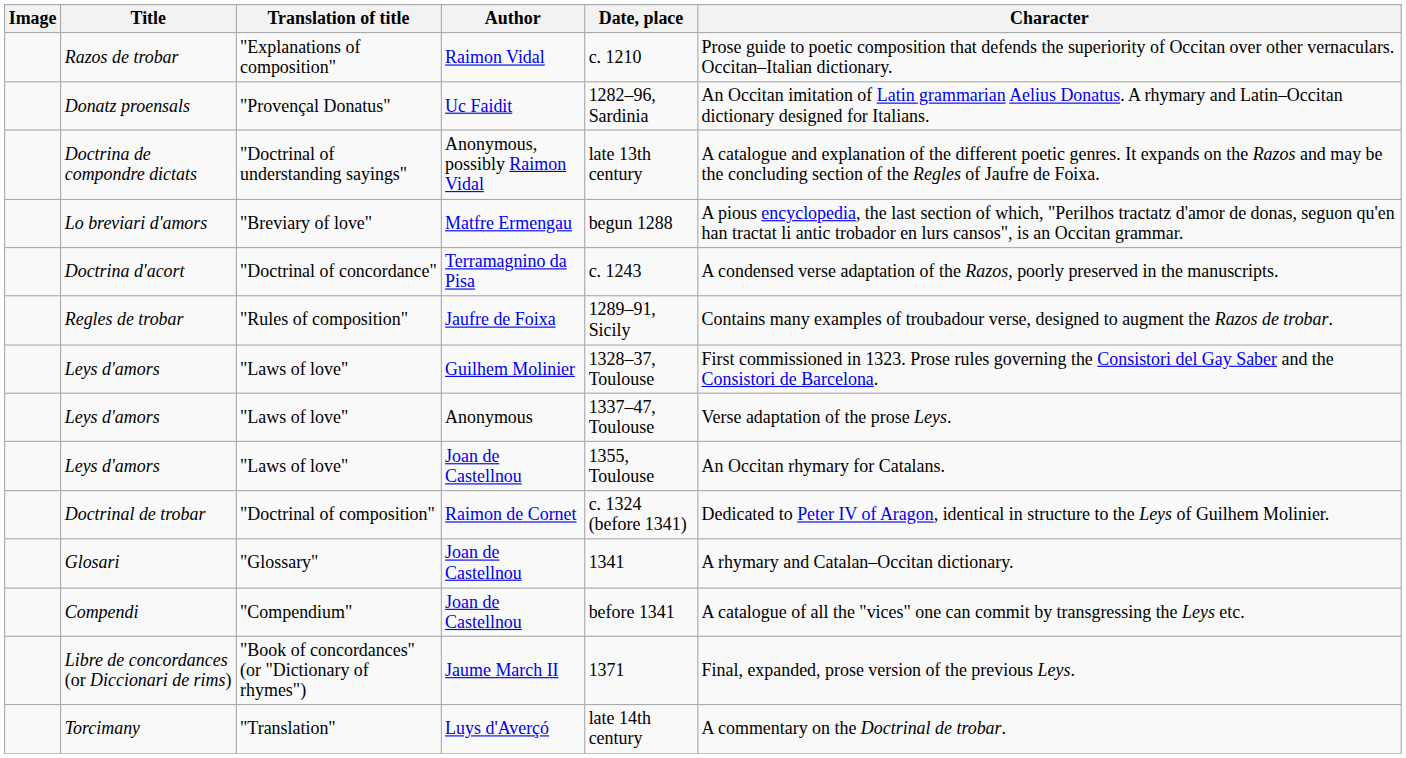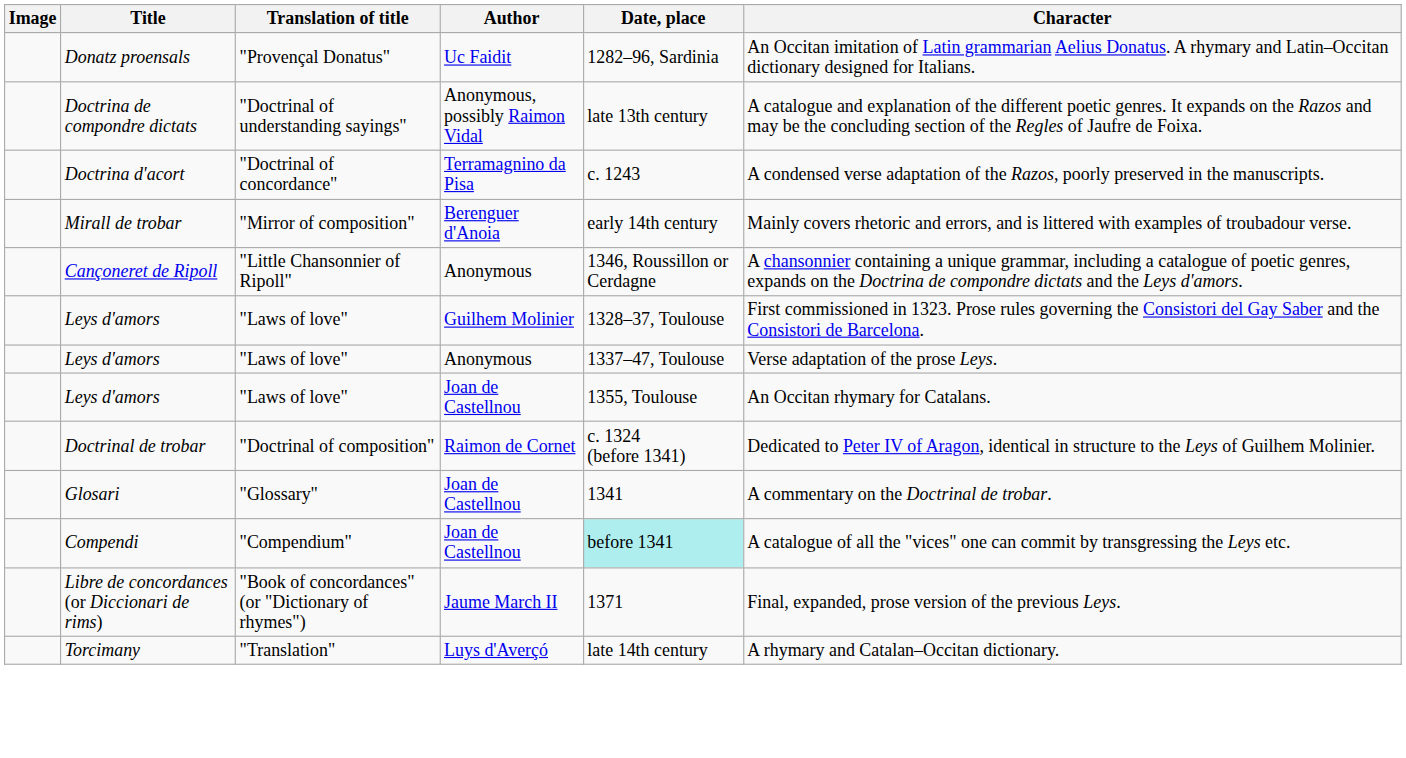- row: Razos de trobar | "Explanations of composition" | Raimon Vidal | c. 1210 | Prose guide to poetic composition that defends the superiority of Occitan over other vernaculars. Occitan–Italian dictionary.
- row: Lo breviari d'amors | "Breviary of love" | Matfre Ermengau | begun 1288 | A pious encyclopedia, the last section of which, "Perilhos tractatz d'amor de donas, seguon qu'en han tractat li antic trobador en lurs cansos", is an Occitan grammar.
- row: Regles de trobar | "Rules of composition" | Jaufre de Foixa | 1289–91, Sicily | Contains many examples of troubadour verse, designed to augment the Razos de trobar.
+ row: Mirall de trobar | "Mirror of composition" | Berenguer d'Anoia | early 14th century | Mainly covers rhetoric and errors, and is littered with examples of troubadour verse.
+ row: Cançoneret de Ripoll | "Little Chansonnier of Ripoll" | Anonymous | 1346, Roussillon or Cerdagne | A chansonnier containing a unique grammar, including a catalogue of poetic genres, expands on the Doctrina de compondre dictats and the Leys d'amors.
Glosari | Character: A rhymary and Catalan–Occitan dictionary. -> A commentary on the Doctrinal de trobar.
Compendi | Date, place: no background -> paleturquoise background
Torcimany | Character: A commentary on the Doctrinal de trobar. -> A rhymary and Catalan–Occitan dictionary.
